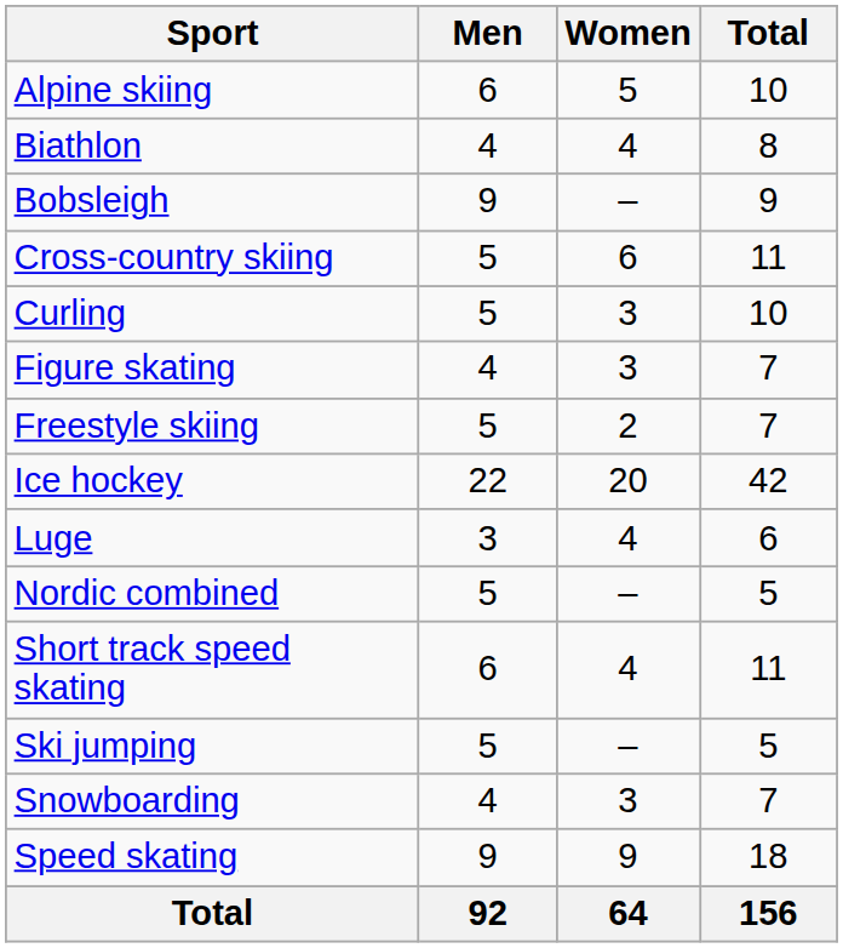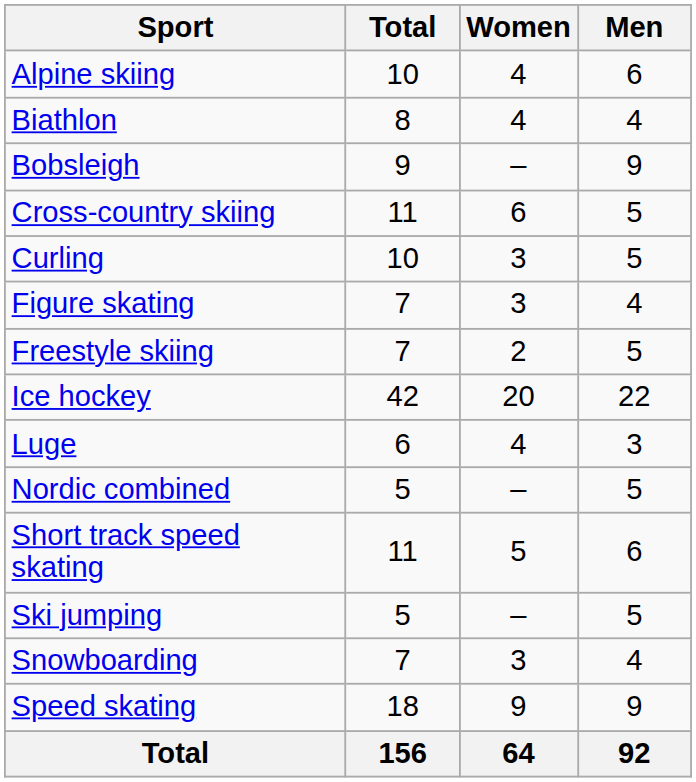columns swapped: Men <-> Total
Alpine skiing | Women: 5 -> 4
Short track speed skating | Women: 4 -> 5
